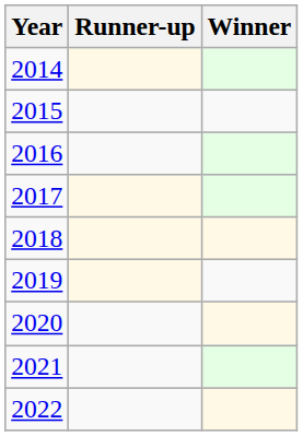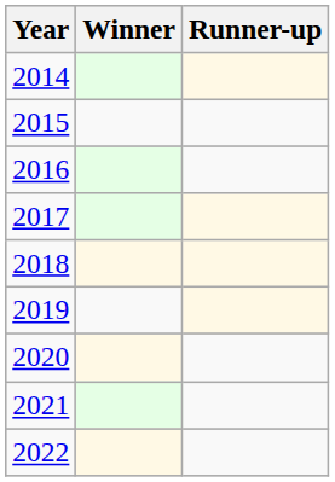columns swapped: Winner <-> Runner-up
